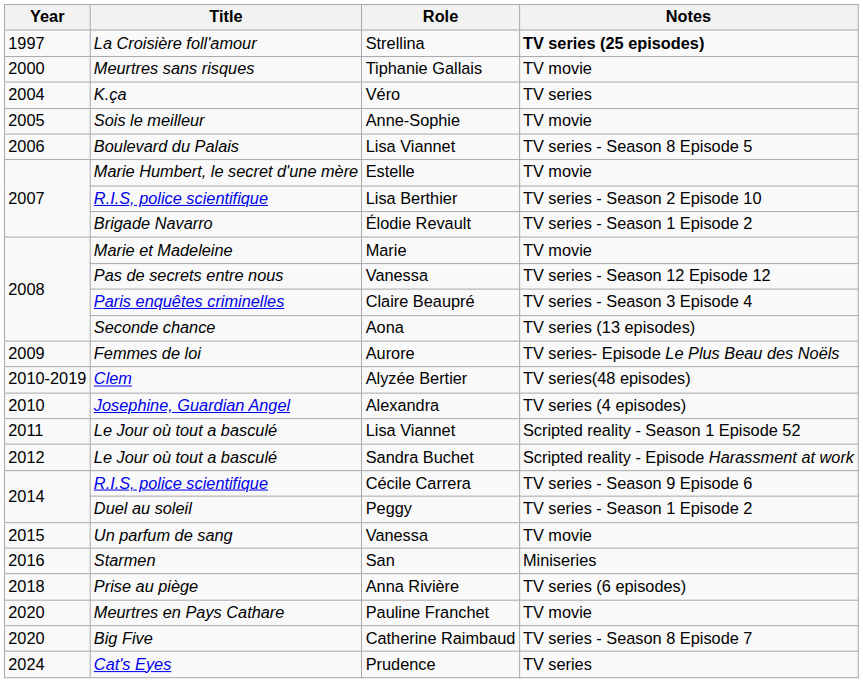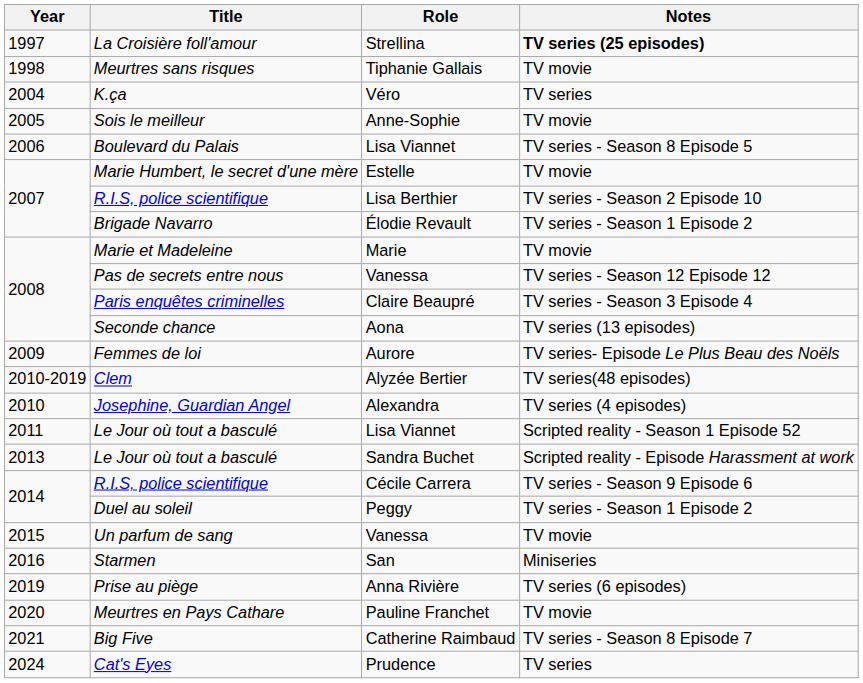Meurtres sans risques | Year: 2000 -> 1998
Le Jour où tout a basculé / Sandra Buchet | Year: 2012 -> 2013
Prise au piège | Year: 2018 -> 2019
Big Five | Year: 2020 -> 2021
